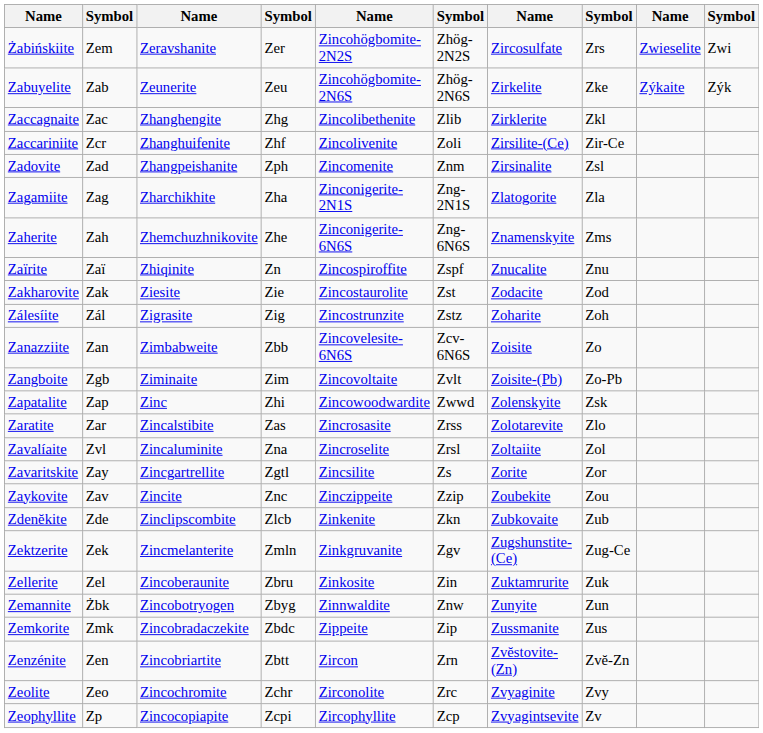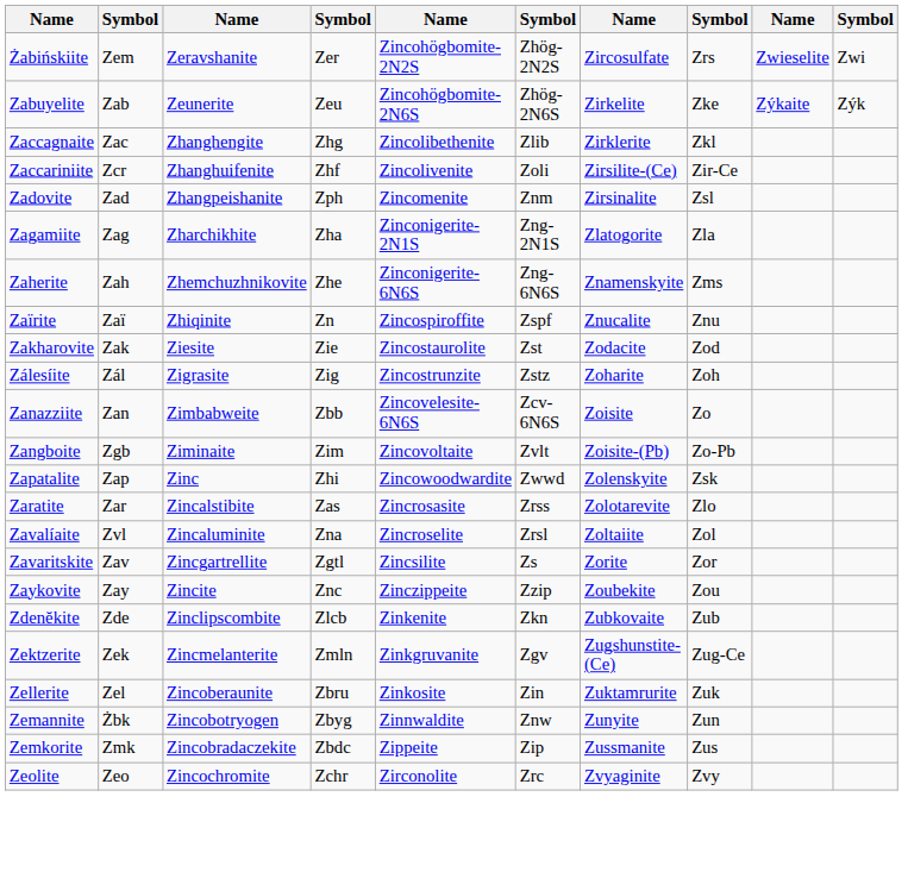Zavaritskite | column 2: Zay -> Zav
Zaykovite | column 2: Zav -> Zay
- row: Zenzénite | Zen | Zincobriartite | Zbtt | Zircon | Zrn | Zvĕstovite-(Zn) | Zvĕ-Zn
- row: Zeophyllite | Zp | Zincocopiapite | Zcpi | Zircophyllite | Zcp | Zvyagintsevite | Zv
